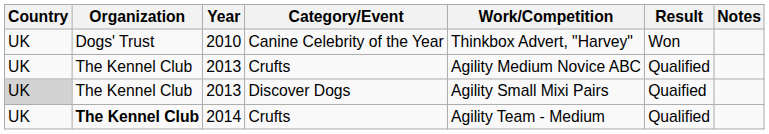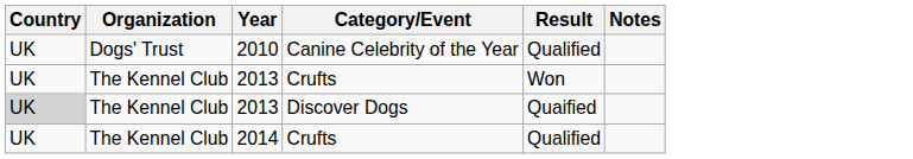- column: Work/Competition | Thinkbox Advert, "Harvey" | Agility Medium Novice ABC | Agility Small Mixi Pairs | Agility Team - Medium
2010 | Result: Won -> Qualified
2013 / Crufts | Result: Qualified -> Won
2014 | Organization: bold -> normal
